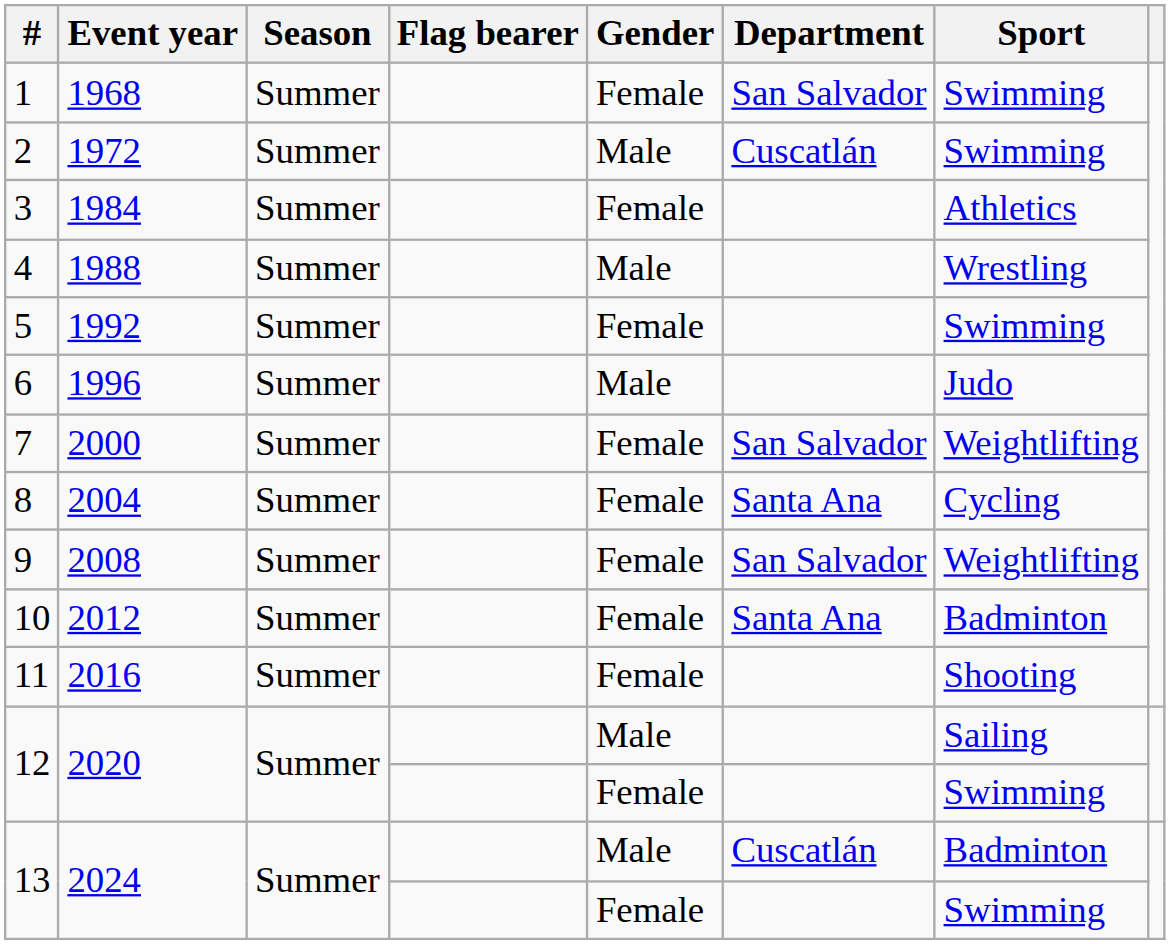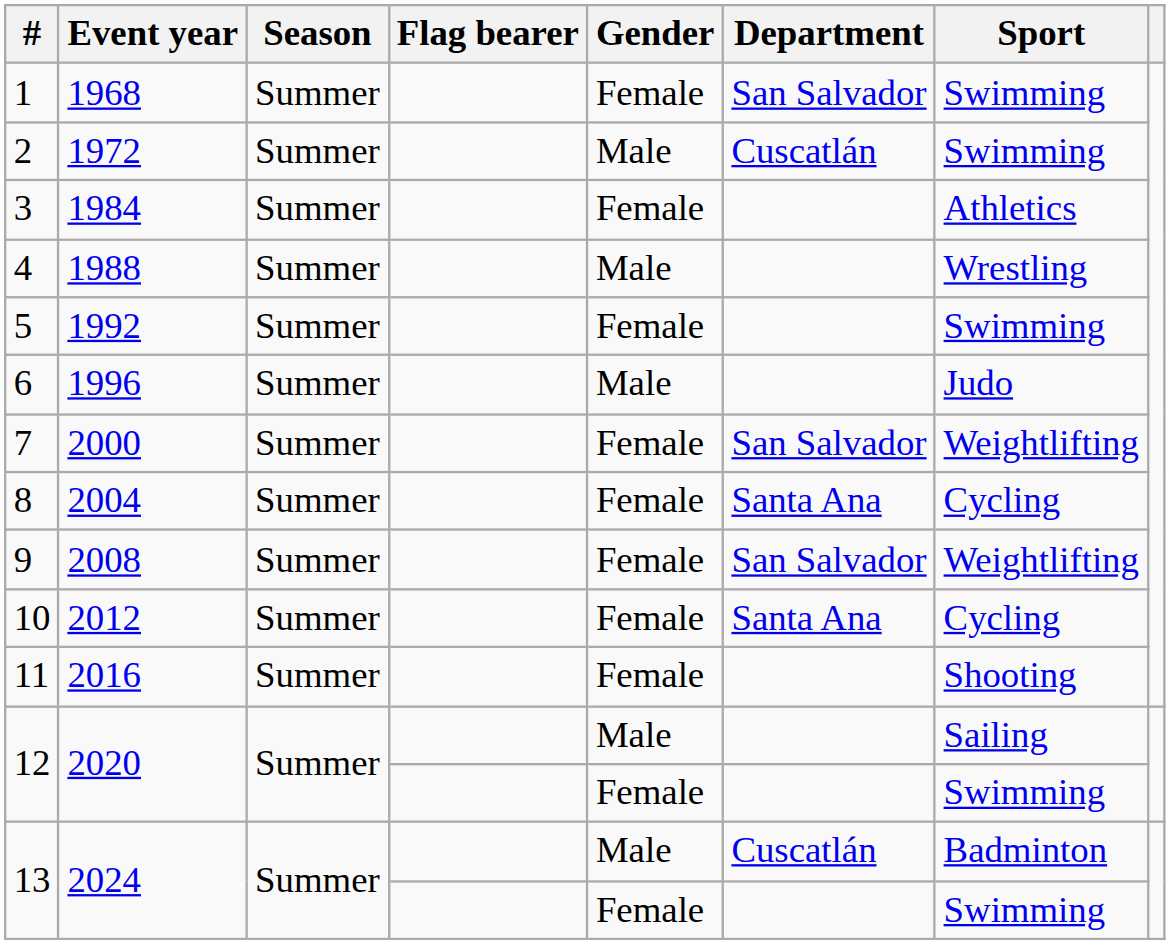10 | Sport: Badminton -> Cycling
